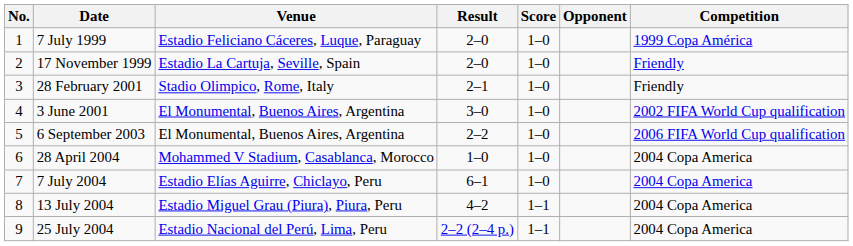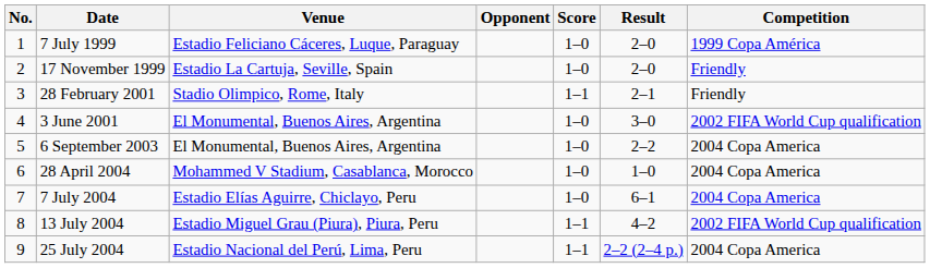columns swapped: Opponent <-> Result
28 February 2001 | Score: 1–0 -> 1–1
6 September 2003 | Competition: 2006 FIFA World Cup qualification -> 2004 Copa America
13 July 2004 | Competition: 2004 Copa America -> 2002 FIFA World Cup qualification
